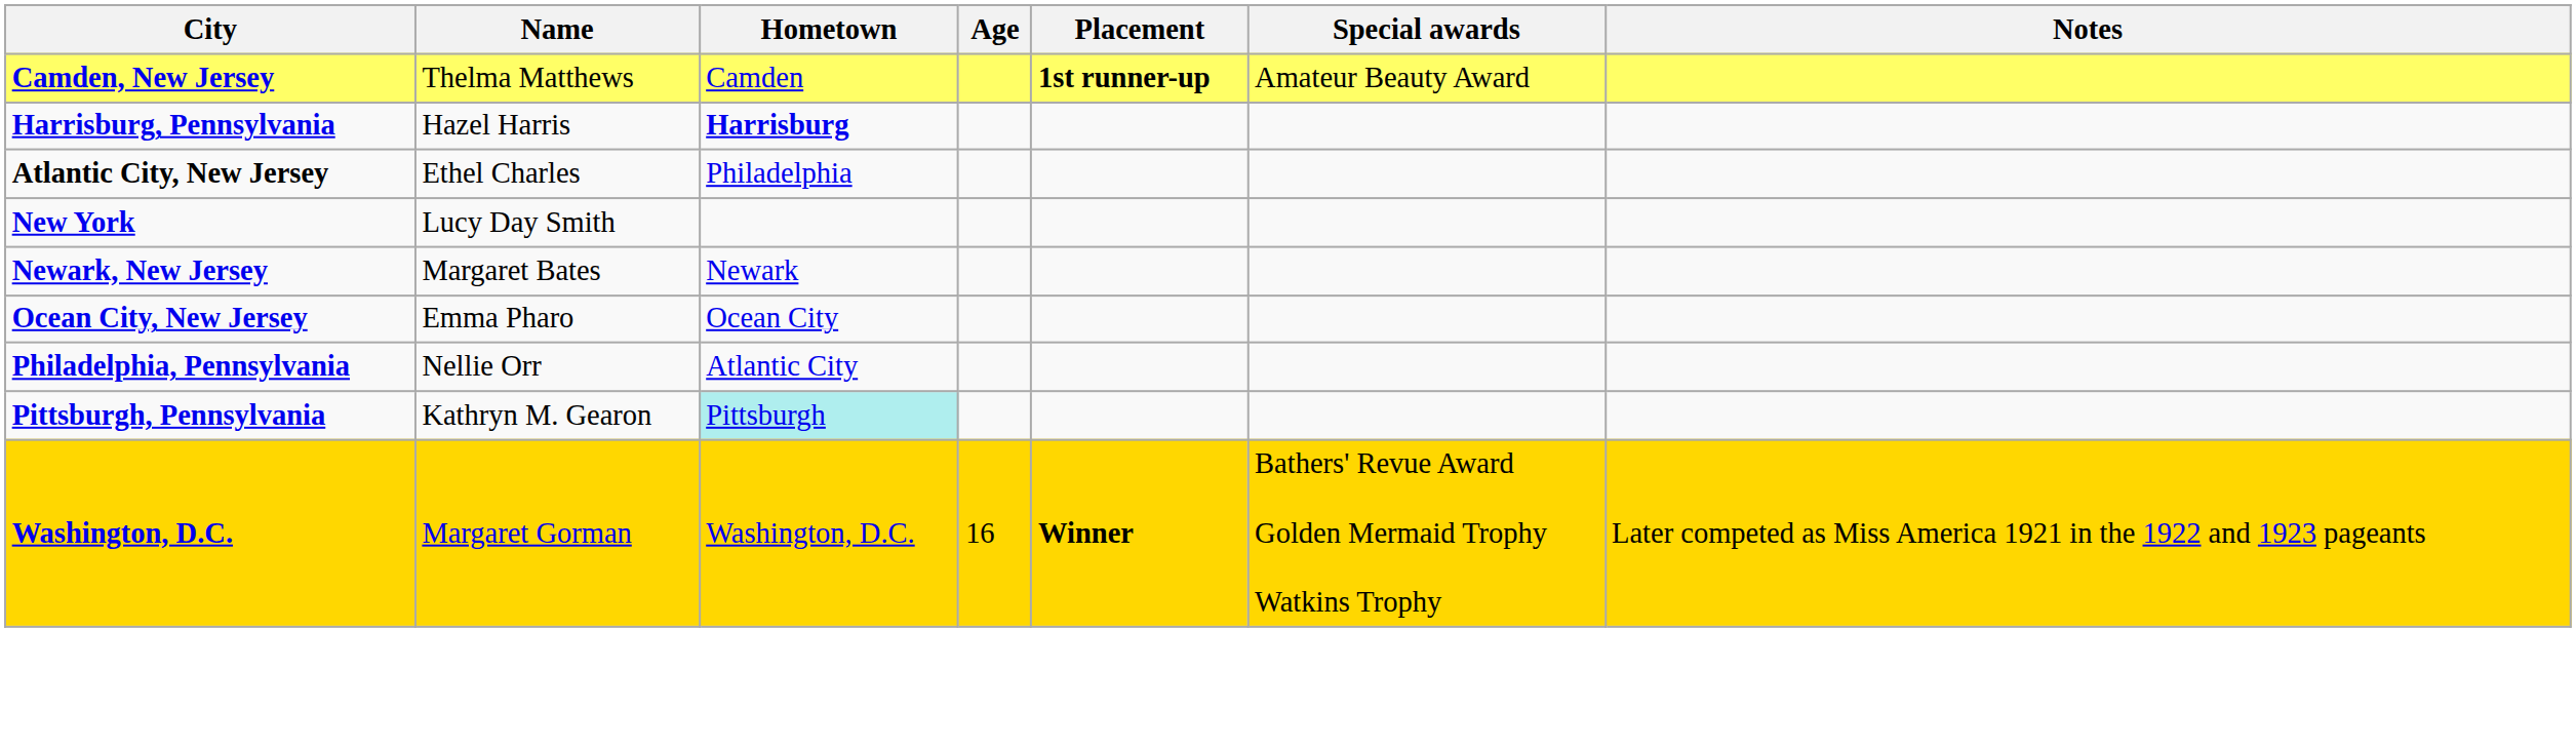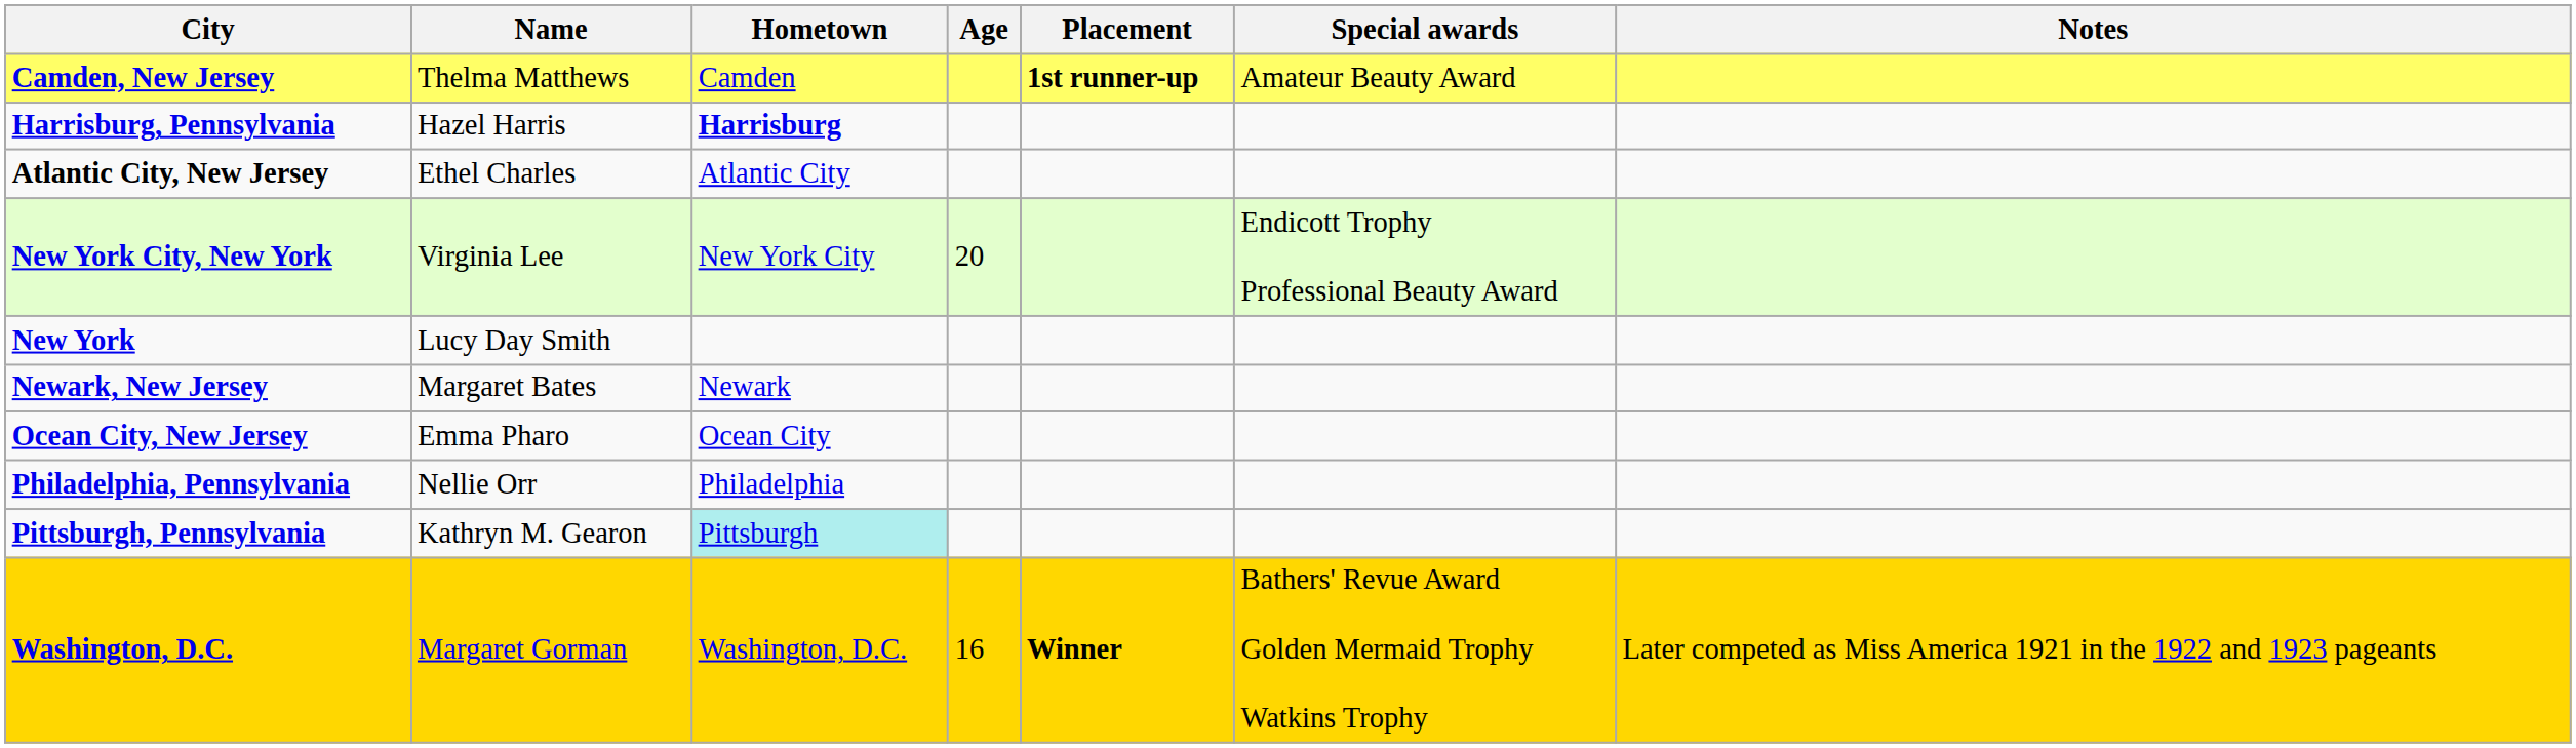Atlantic City, New Jersey | Hometown: Philadelphia -> Atlantic City
+ row: New York City, New York | Virginia Lee | New York City | 20 | Endicott Trophy Professional Beauty Award
Philadelphia, Pennsylvania | Hometown: Atlantic City -> Philadelphia
